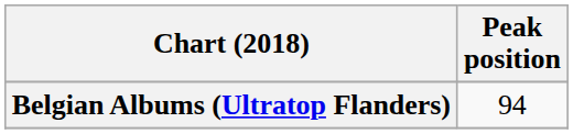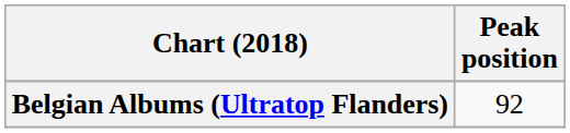Belgian Albums (Ultratop Flanders) | Peak position: 94 -> 92
